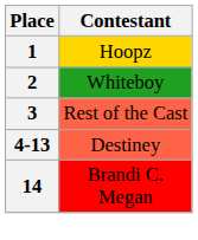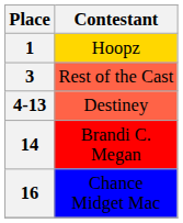- row: 2 | Whiteboy
+ row: 16 | Chance Midget Mac
